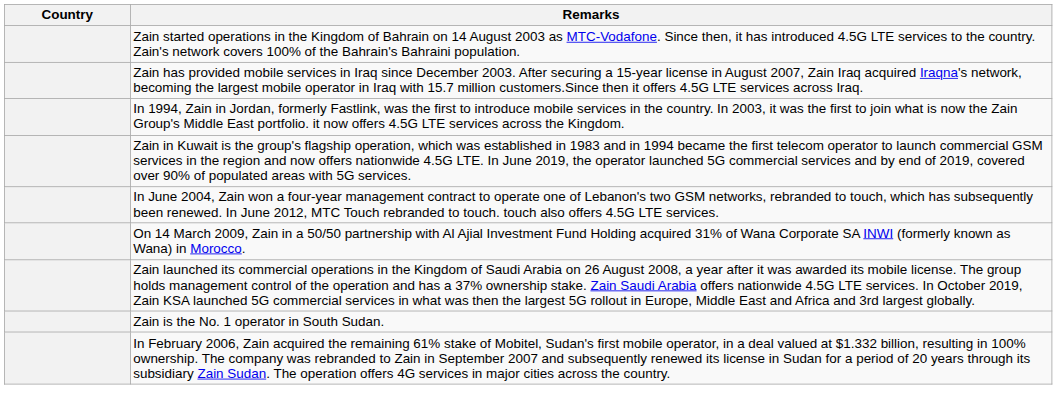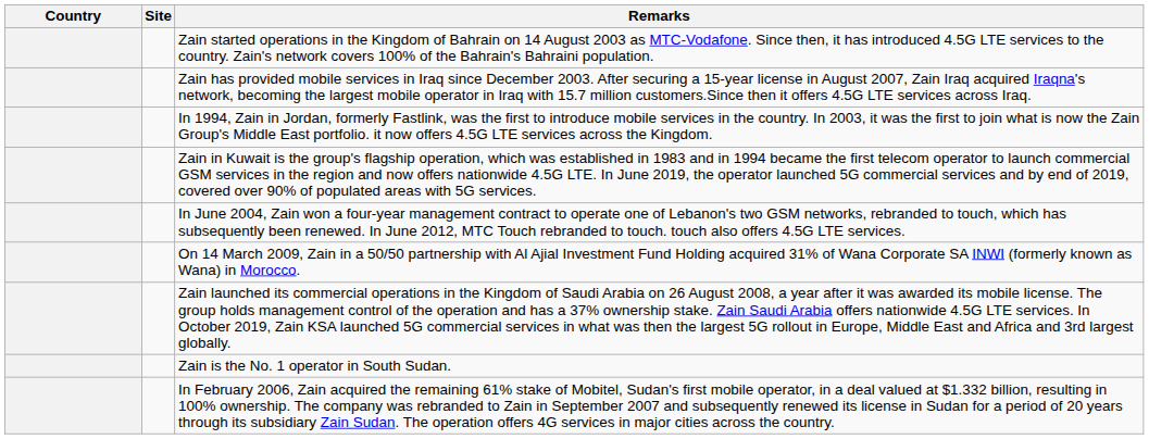+ column: Site
